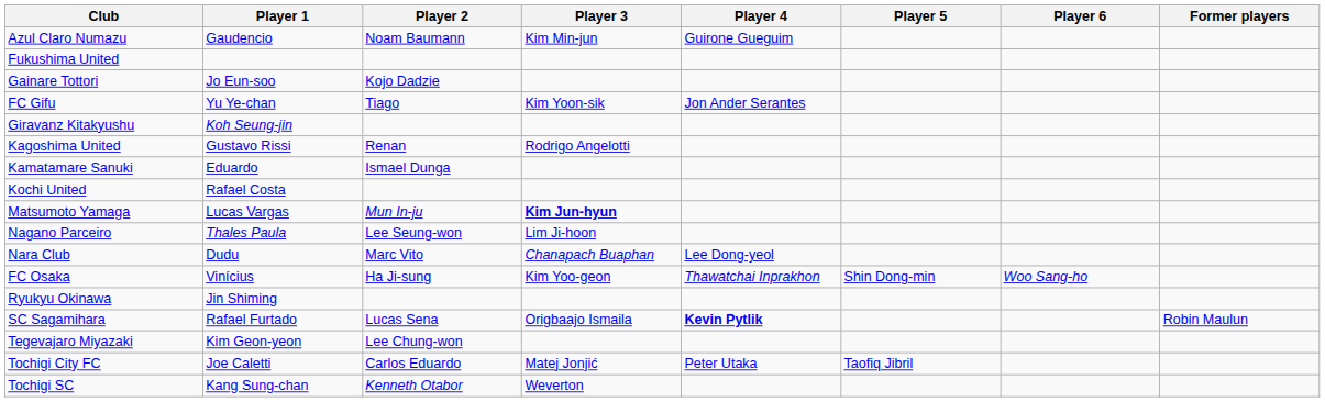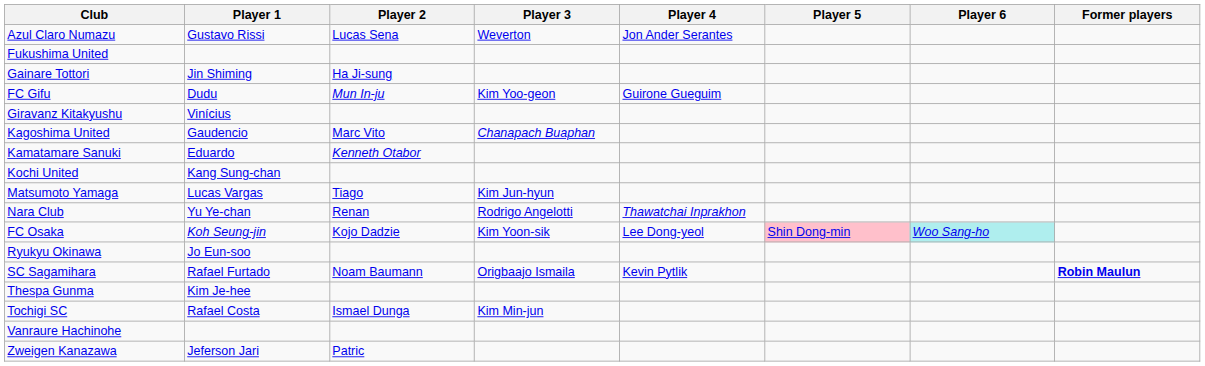Azul Claro Numazu | Player 1: Gaudencio -> Gustavo Rissi
Azul Claro Numazu | Player 2: Noam Baumann -> Lucas Sena
Azul Claro Numazu | Player 3: Kim Min-jun -> Weverton
Azul Claro Numazu | Player 4: Guirone Gueguim -> Jon Ander Serantes
Gainare Tottori | Player 1: Jo Eun-soo -> Jin Shiming
Gainare Tottori | Player 2: Kojo Dadzie -> Ha Ji-sung
FC Gifu | Player 1: Yu Ye-chan -> Dudu
FC Gifu | Player 2: Tiago -> Mun In-ju
FC Gifu | Player 3: Kim Yoon-sik -> Kim Yoo-geon
FC Gifu | Player 4: Jon Ander Serantes -> Guirone Gueguim
Giravanz Kitakyushu | Player 1: Koh Seung-jin -> Vinícius
Kagoshima United | Player 1: Gustavo Rissi -> Gaudencio
Kagoshima United | Player 2: Renan -> Marc Vito
Kagoshima United | Player 3: Rodrigo Angelotti -> Chanapach Buaphan
Kamatamare Sanuki | Player 2: Ismael Dunga -> Kenneth Otabor
Kochi United | Player 1: Rafael Costa -> Kang Sung-chan
Matsumoto Yamaga | Player 2: Mun In-ju -> Tiago
Matsumoto Yamaga | Player 3: bold -> normal
- row: Nagano Parceiro | Thales Paula | Lee Seung-won | Lim Ji-hoon
Nara Club | Player 1: Dudu -> Yu Ye-chan
Nara Club | Player 2: Marc Vito -> Renan
Nara Club | Player 3: Chanapach Buaphan -> Rodrigo Angelotti
Nara Club | Player 4: Lee Dong-yeol -> Thawatchai Inprakhon
FC Osaka | Player 1: Vinícius -> Koh Seung-jin
FC Osaka | Player 2: Ha Ji-sung -> Kojo Dadzie
FC Osaka | Player 3: Kim Yoo-geon -> Kim Yoon-sik
FC Osaka | Player 4: Thawatchai Inprakhon -> Lee Dong-yeol
FC Osaka | Player 5: no background -> pink background
FC Osaka | Player 6: no background -> paleturquoise background
Ryukyu Okinawa | Player 1: Jin Shiming -> Jo Eun-soo
SC Sagamihara | Player 2: Lucas Sena -> Noam Baumann
SC Sagamihara | Player 4: bold -> normal
SC Sagamihara | Former players: normal -> bold
- row: Tegevajaro Miyazaki | Kim Geon-yeon | Lee Chung-won
+ row: Thespa Gunma | Kim Je-hee
- row: Tochigi City FC | Joe Caletti | Carlos Eduardo | Matej Jonjić | Peter Utaka | Taofiq Jibril
Tochigi SC | Player 1: Kang Sung-chan -> Rafael Costa
Tochigi SC | Player 2: Kenneth Otabor -> Ismael Dunga
Tochigi SC | Player 3: Weverton -> Kim Min-jun
+ row: Vanraure Hachinohe
+ row: Zweigen Kanazawa | Jeferson Jari | Patric
